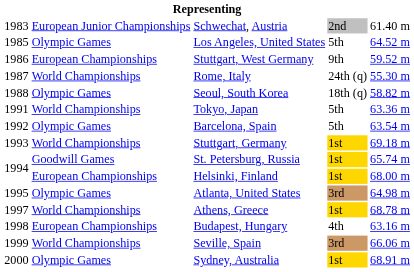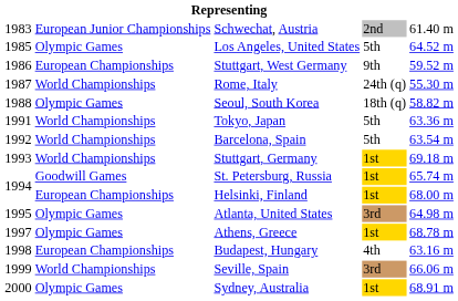Barcelona, Spain | column 2: Olympic Games -> World Championships
Athens, Greece | column 2: World Championships -> Olympic Games
